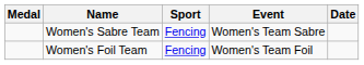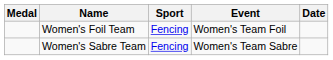rows swapped: Women's Foil Team <-> Women's Sabre Team
